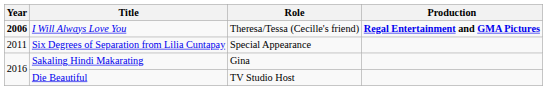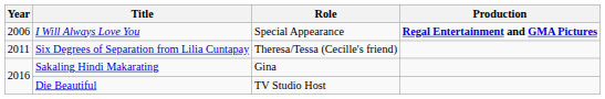I Will Always Love You | Year: bold -> normal
I Will Always Love You | Role: Theresa/Tessa (Cecille's friend) -> Special Appearance
Six Degrees of Separation from Lilia Cuntapay | Role: Special Appearance -> Theresa/Tessa (Cecille's friend)
